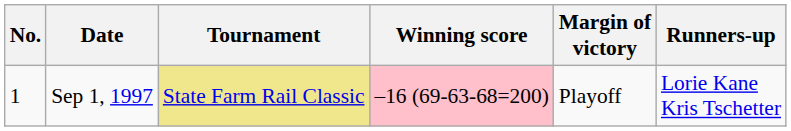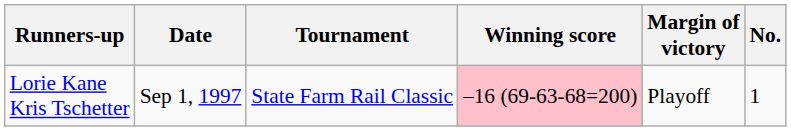columns swapped: No. <-> Runners-up
Sep 1, 1997 | Tournament: khaki background -> no background
